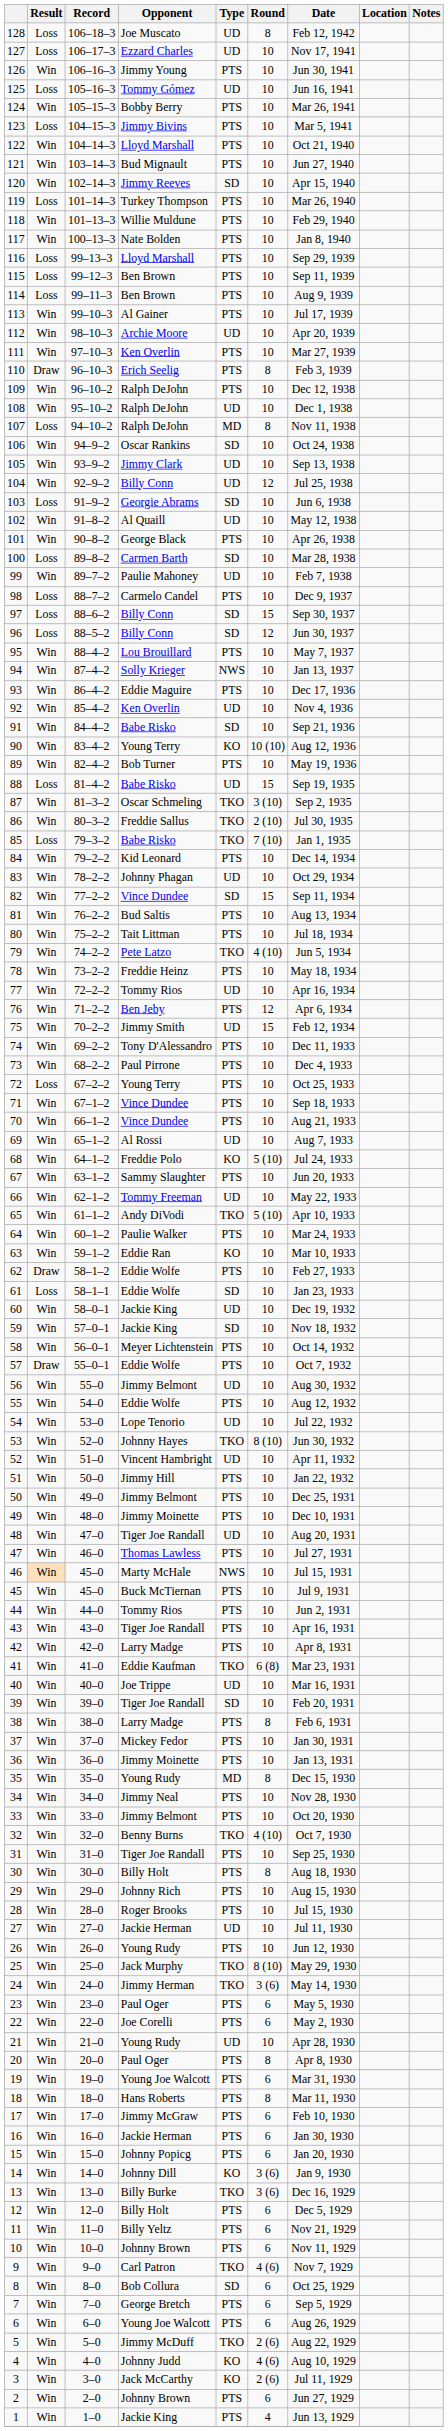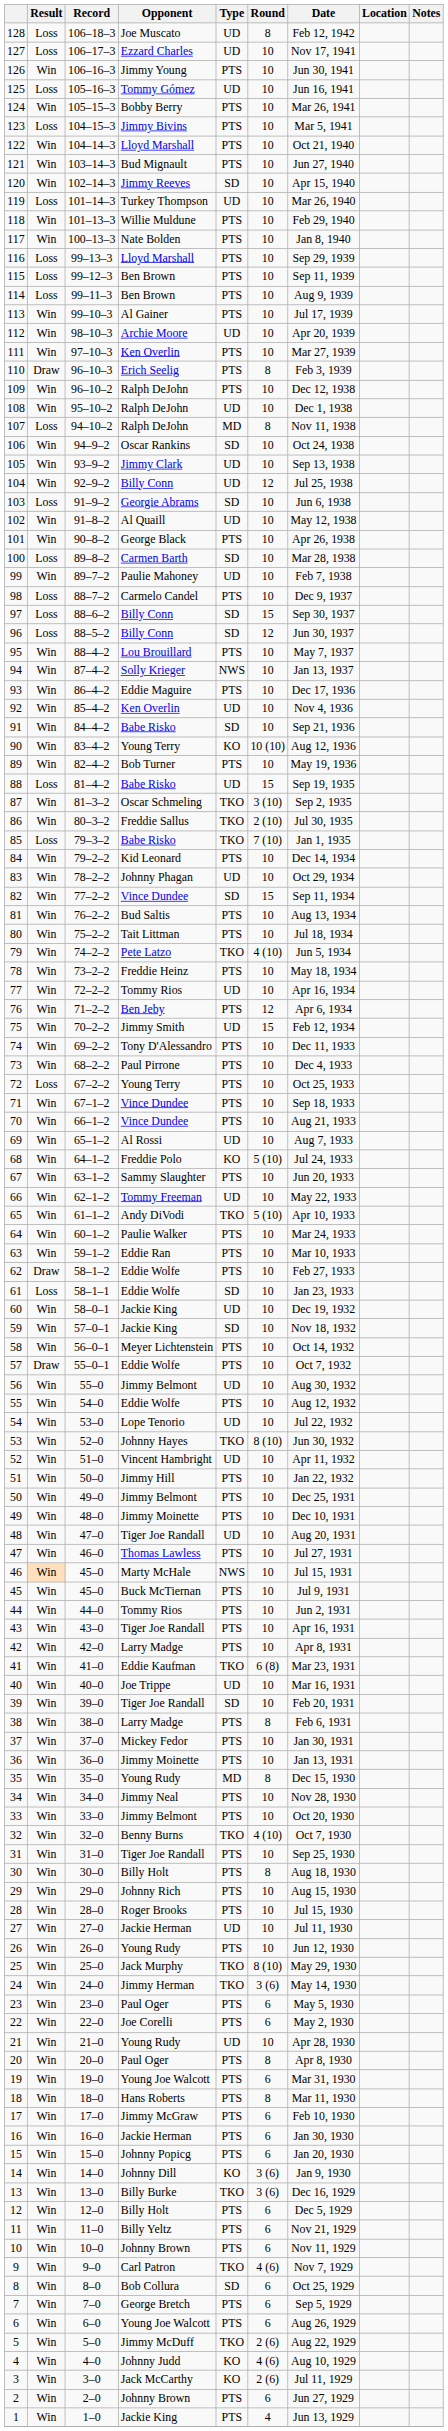119 | Type: PTS -> UD
63 | Type: KO -> PTS
